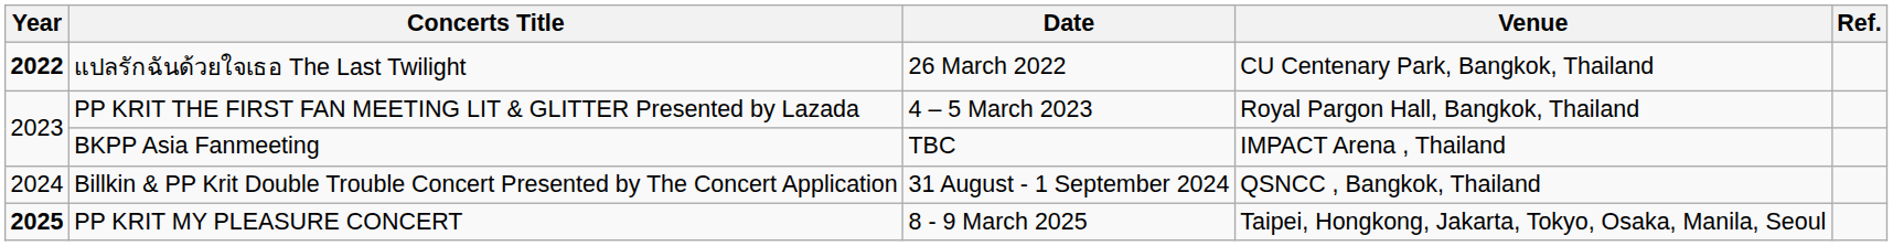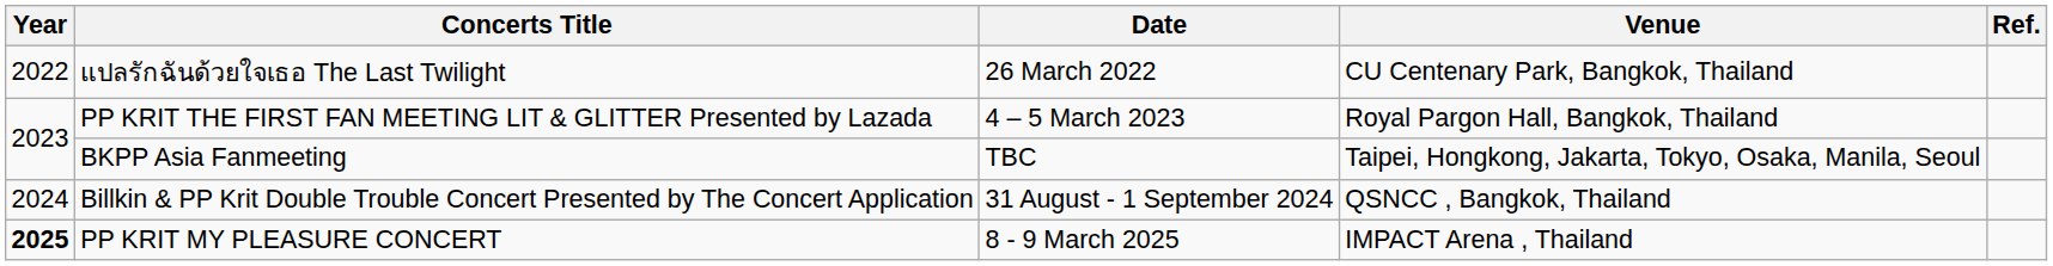แปลรักฉันด้วยใจเธอ The Last Twilight | Year: bold -> normal
BKPP Asia Fanmeeting | Venue: IMPACT Arena , Thailand -> Taipei, Hongkong, Jakarta, Tokyo, Osaka, Manila, Seoul
PP KRIT MY PLEASURE CONCERT | Venue: Taipei, Hongkong, Jakarta, Tokyo, Osaka, Manila, Seoul -> IMPACT Arena , Thailand
